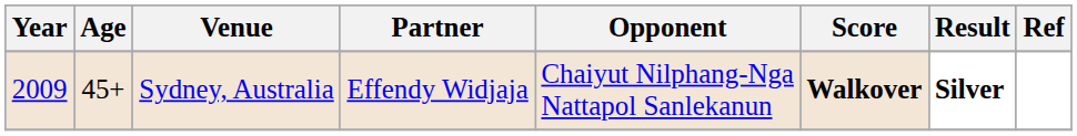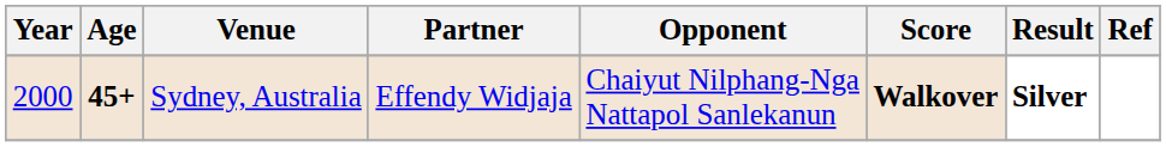Sydney, Australia | Year: 2009 -> 2000
Sydney, Australia | Age: normal -> bold
